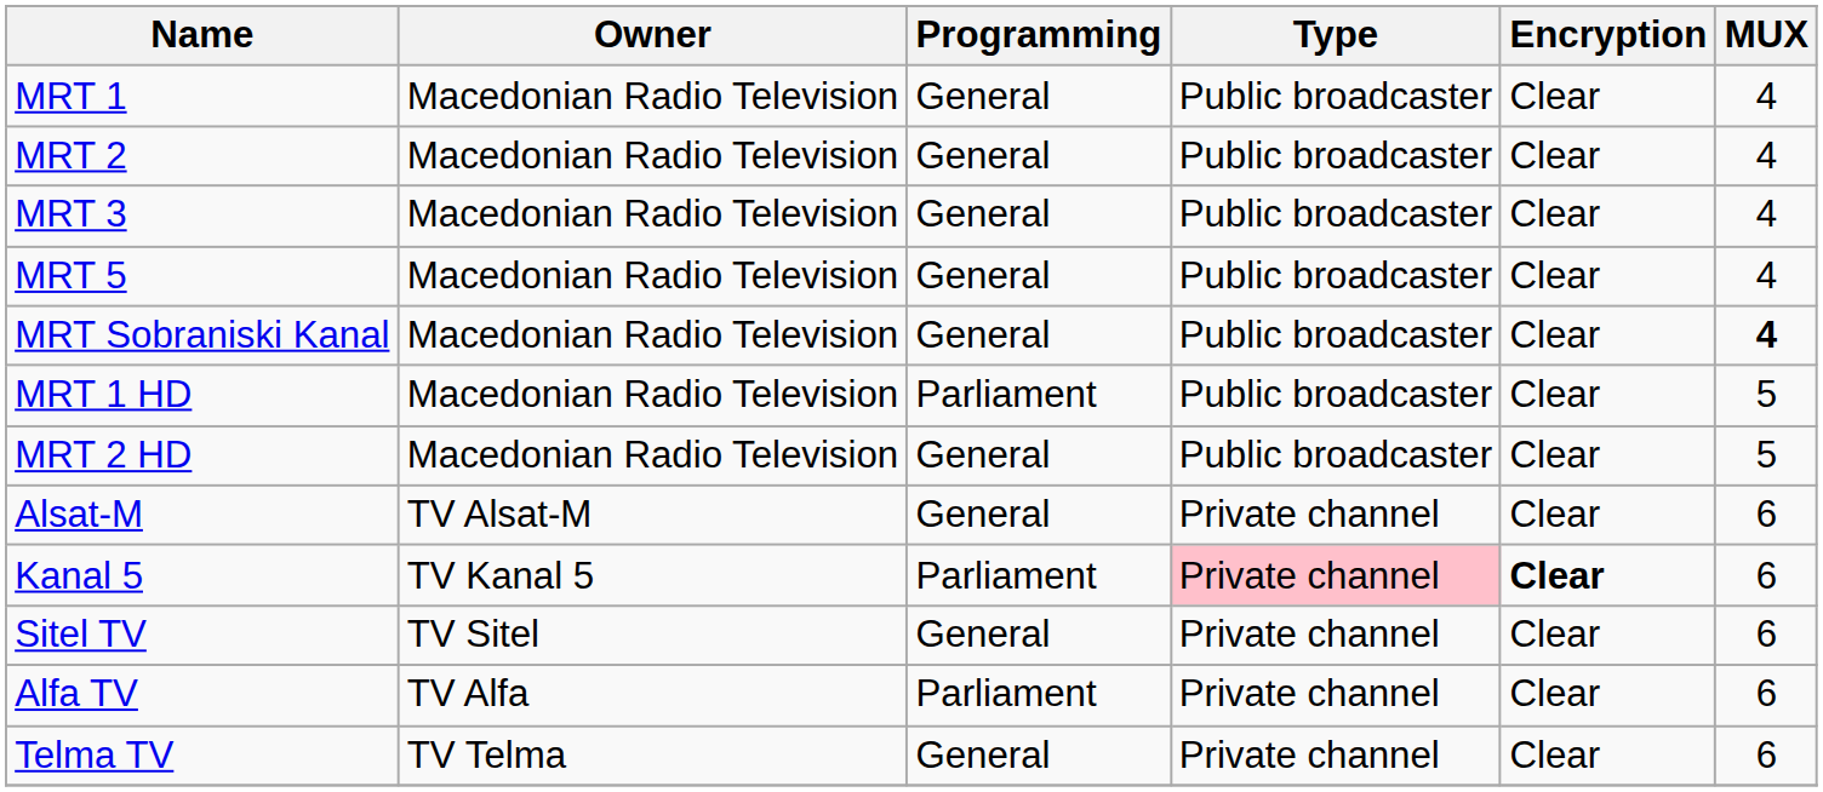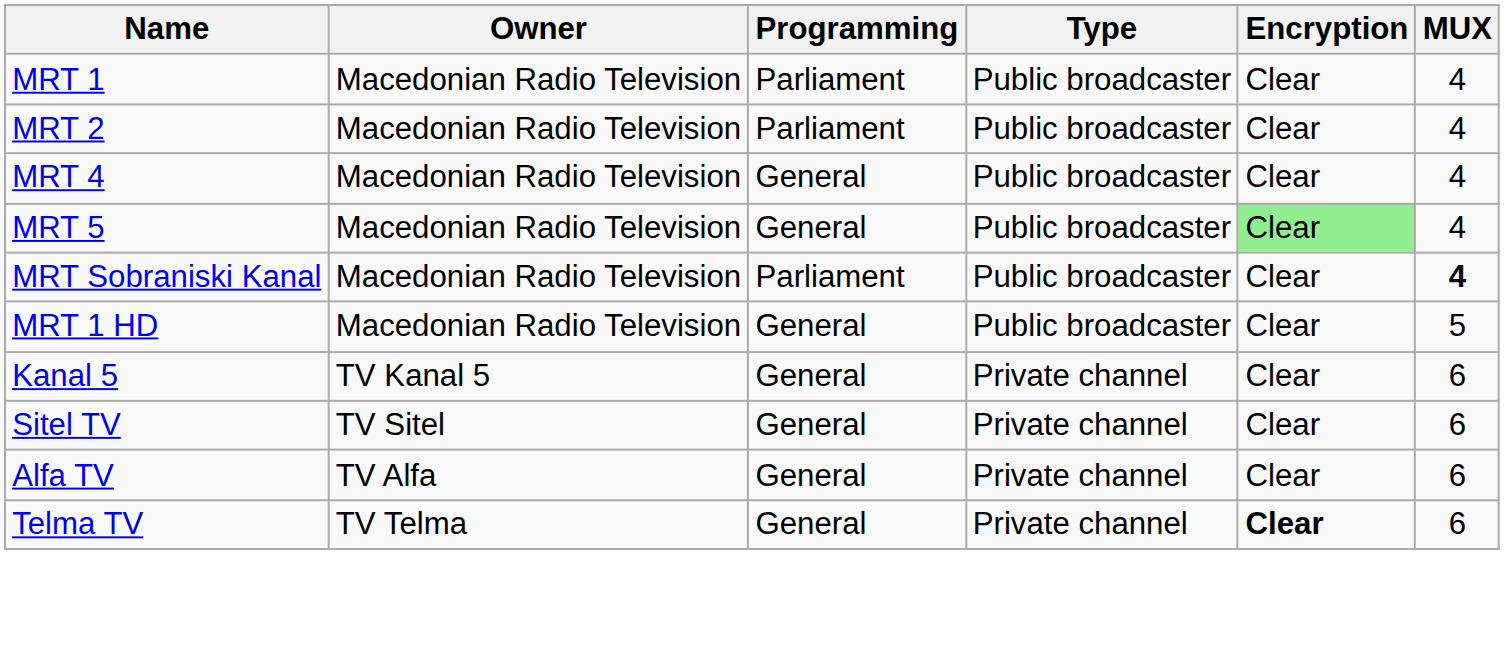MRT 1 | Programming: General -> Parliament
MRT 2 | Programming: General -> Parliament
- row: MRT 3 | Macedonian Radio Television | General | Public broadcaster | Clear | 4
+ row: MRT 4 | Macedonian Radio Television | General | Public broadcaster | Clear | 4
MRT 5 | Encryption: no background -> lightgreen background
MRT Sobraniski Kanal | Programming: General -> Parliament
MRT 1 HD | Programming: Parliament -> General
- row: MRT 2 HD | Macedonian Radio Television | General | Public broadcaster | Clear | 5
- row: Alsat-M | TV Alsat-M | General | Private channel | Clear | 6
Kanal 5 | Programming: Parliament -> General
Kanal 5 | Type: pink background -> no background
Kanal 5 | Encryption: bold -> normal
Alfa TV | Programming: Parliament -> General
Telma TV | Encryption: normal -> bold
